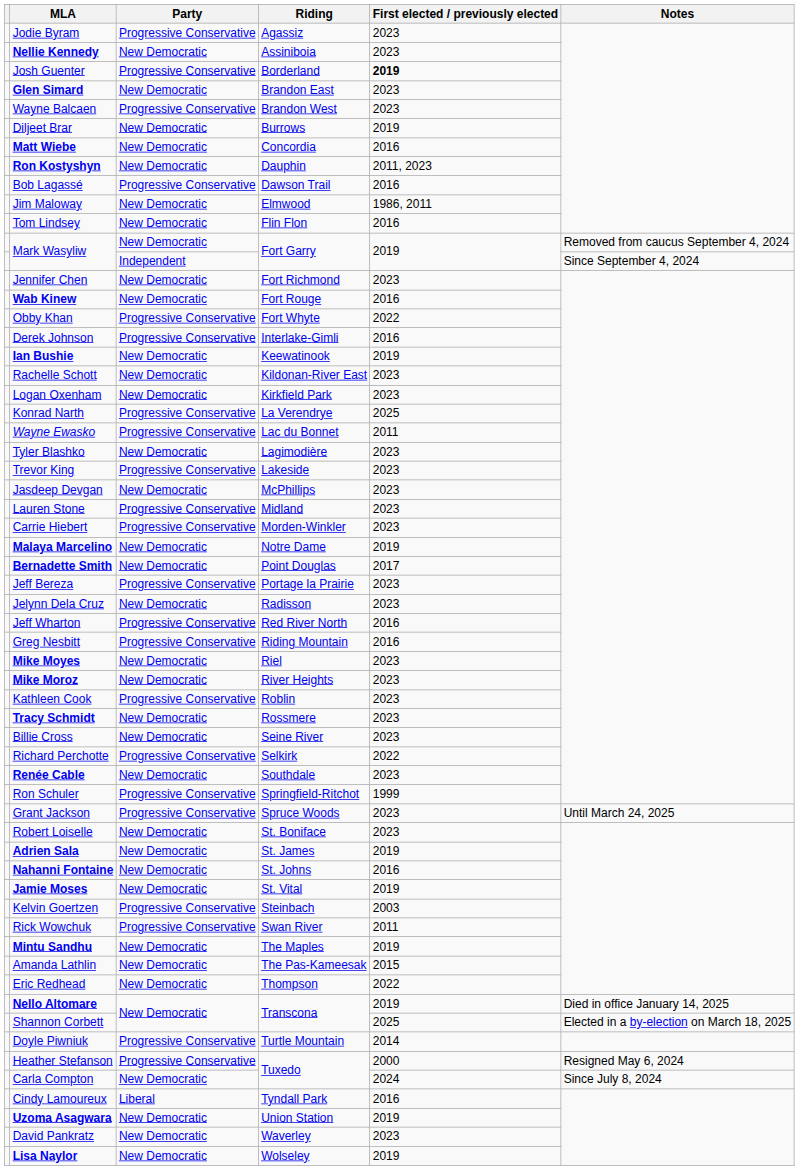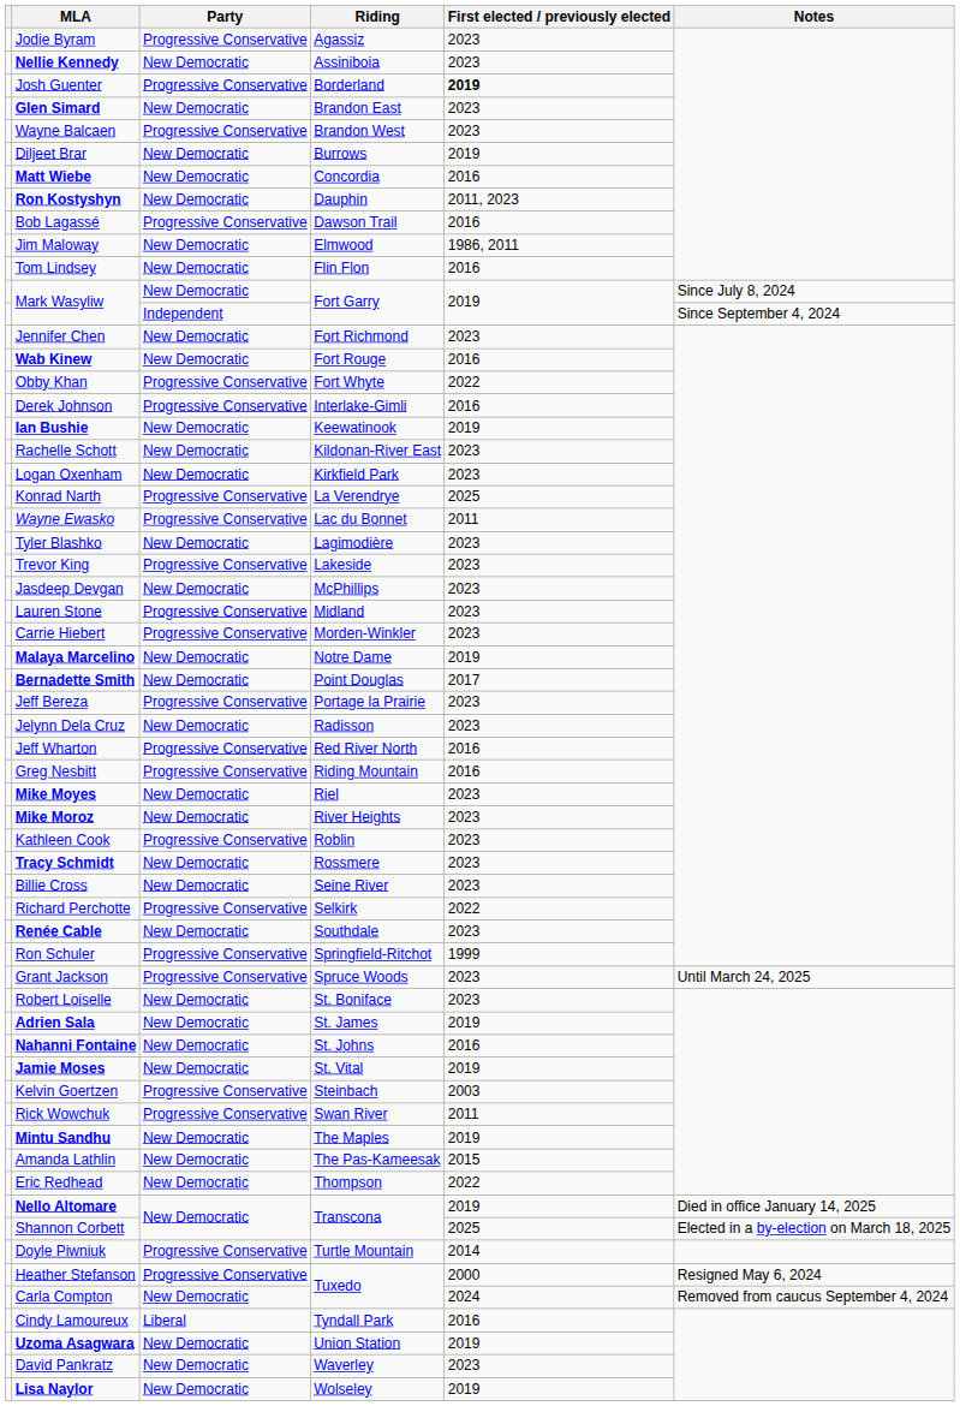Mark Wasyliw / New Democratic | Notes: Removed from caucus September 4, 2024 -> Since July 8, 2024
Carla Compton | Notes: Since July 8, 2024 -> Removed from caucus September 4, 2024
